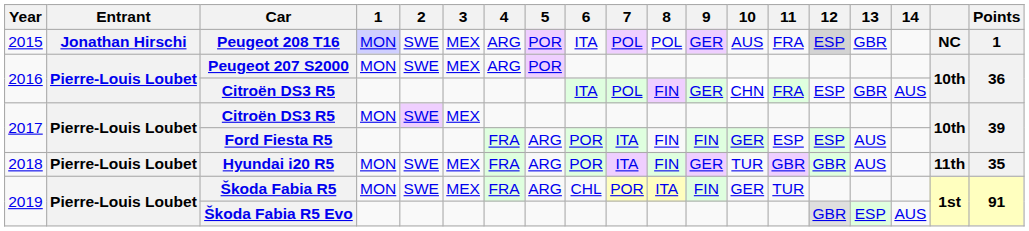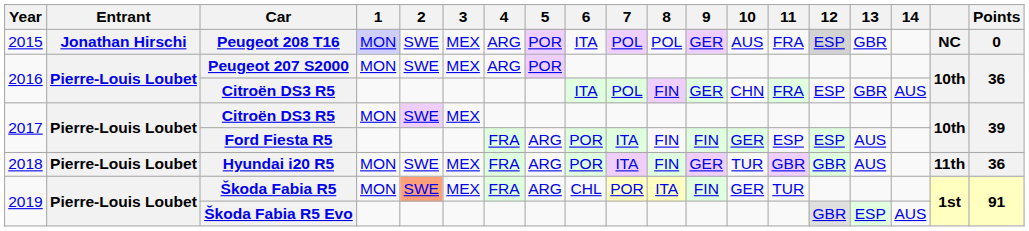Peugeot 208 T16 | Points: 1 -> 0
Hyundai i20 R5 | Points: 35 -> 36
Škoda Fabia R5 | 2: no background -> lightsalmon background
